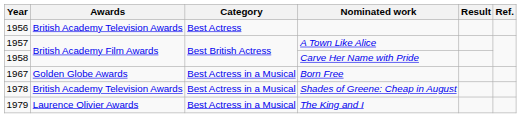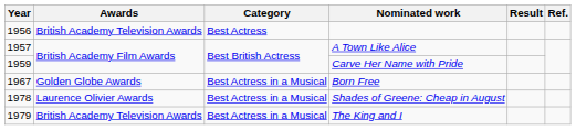Carve Her Name with Pride | Year: 1958 -> 1959
Shades of Greene: Cheap in August | Awards: British Academy Television Awards -> Laurence Olivier Awards
The King and I | Awards: Laurence Olivier Awards -> British Academy Television Awards
